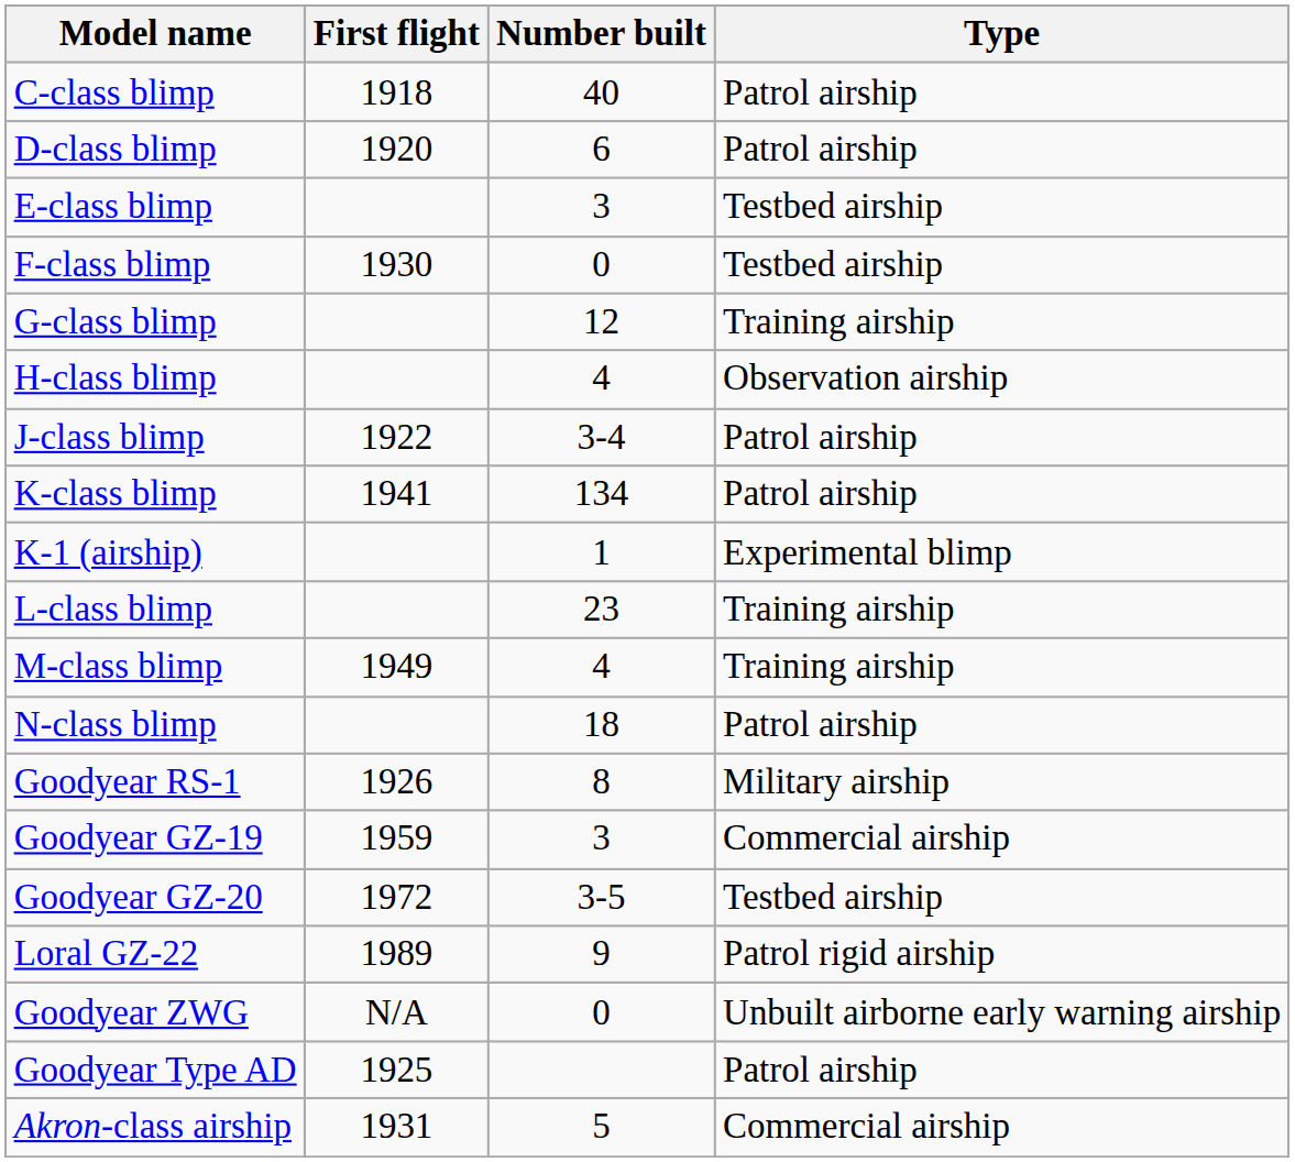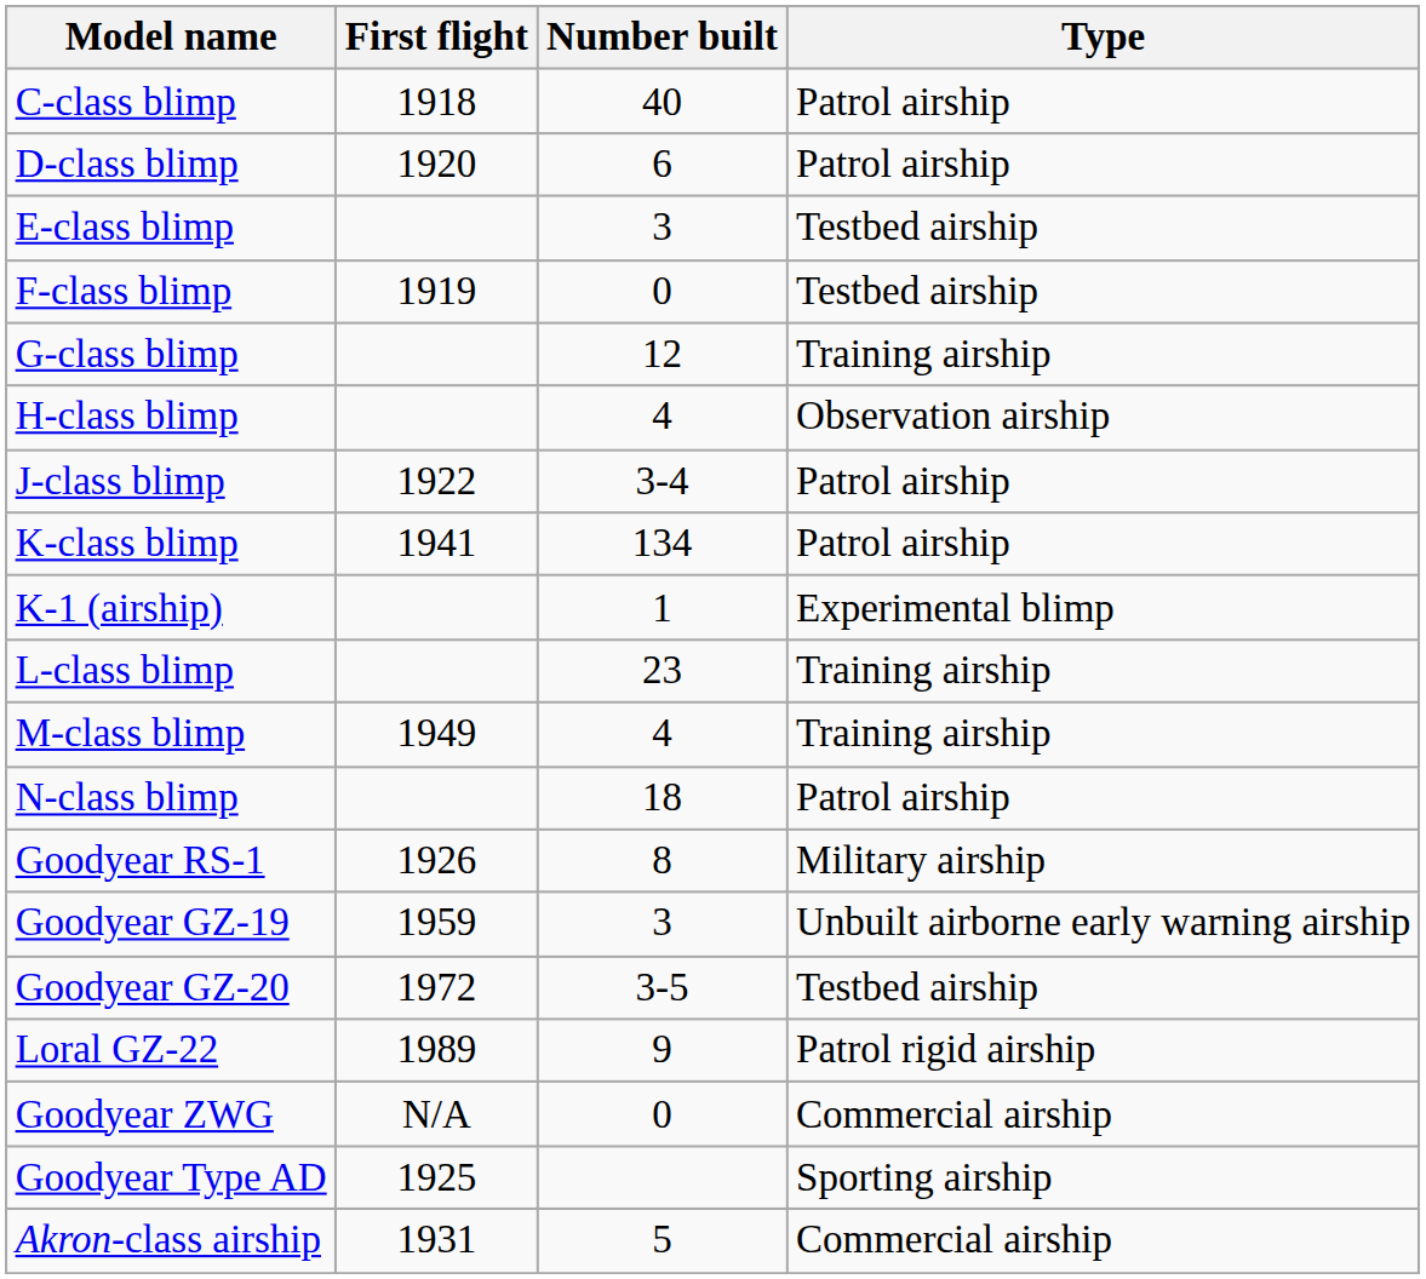F-class blimp | First flight: 1930 -> 1919
Goodyear GZ-19 | Type: Commercial airship -> Unbuilt airborne early warning airship
Goodyear ZWG | Type: Unbuilt airborne early warning airship -> Commercial airship
Goodyear Type AD | Type: Patrol airship -> Sporting airship
